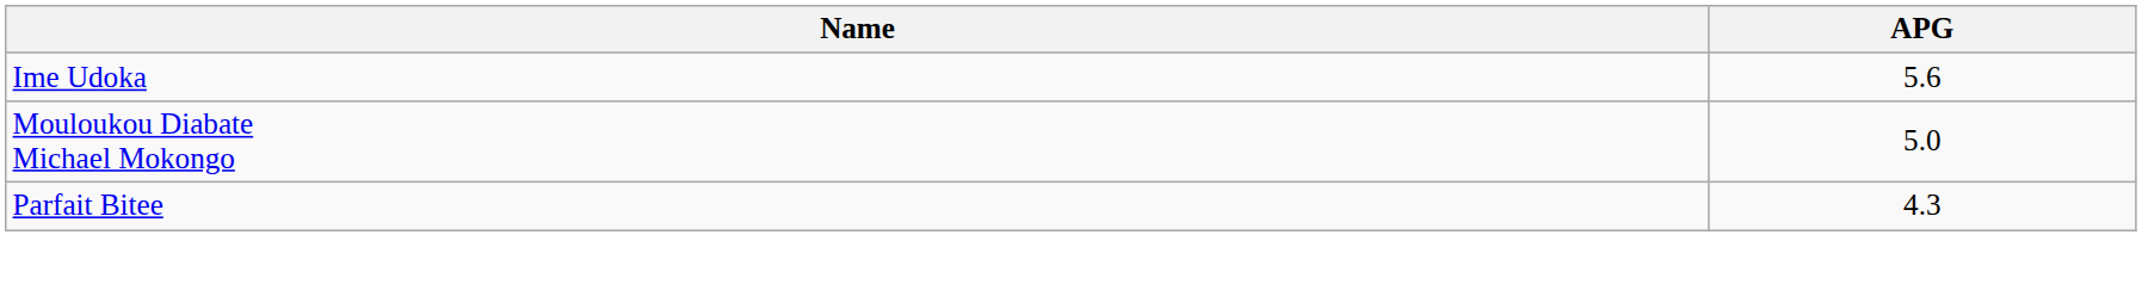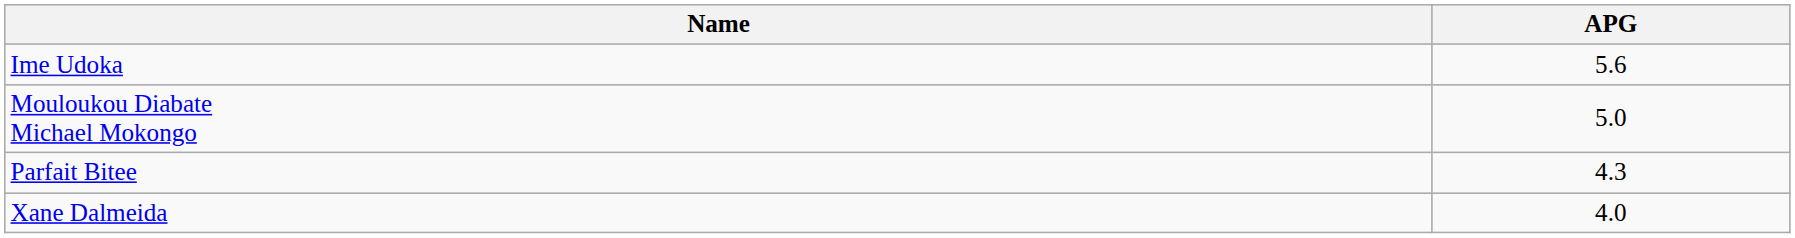+ row: Xane Dalmeida | 4.0
